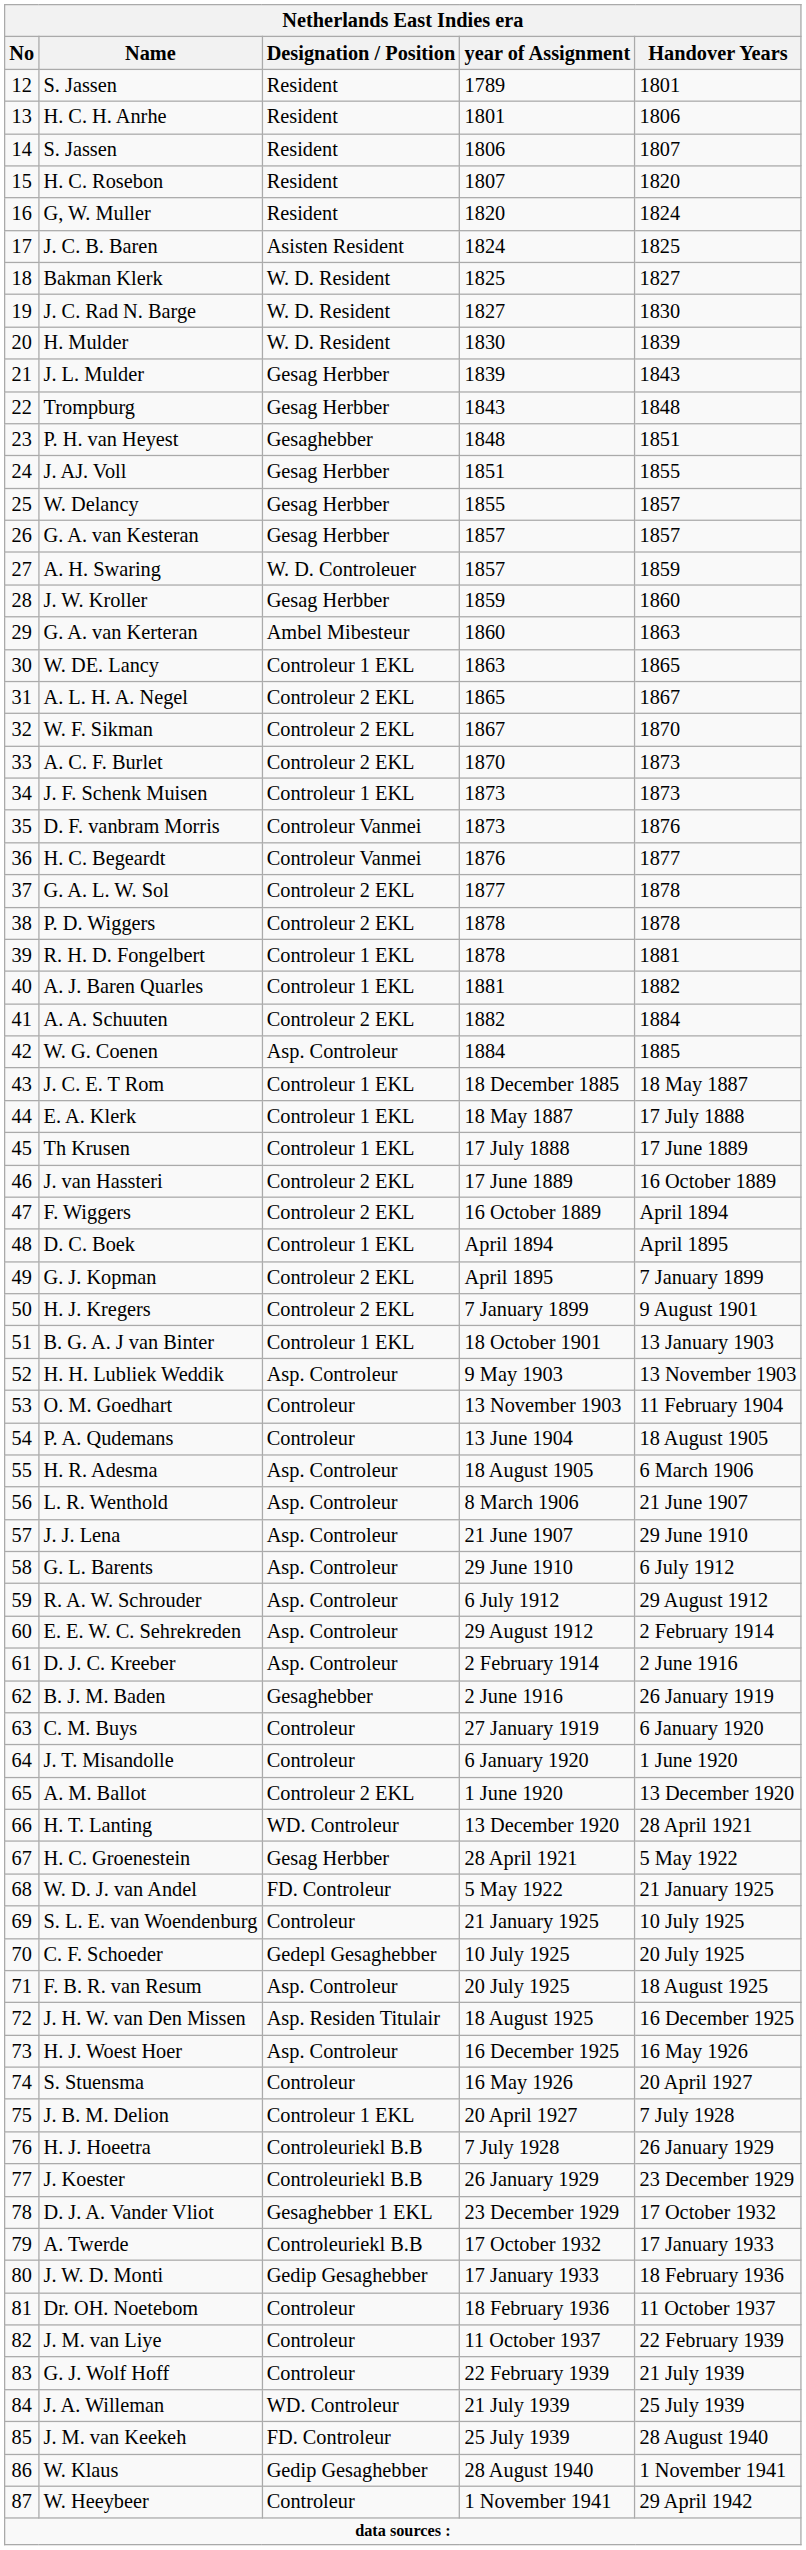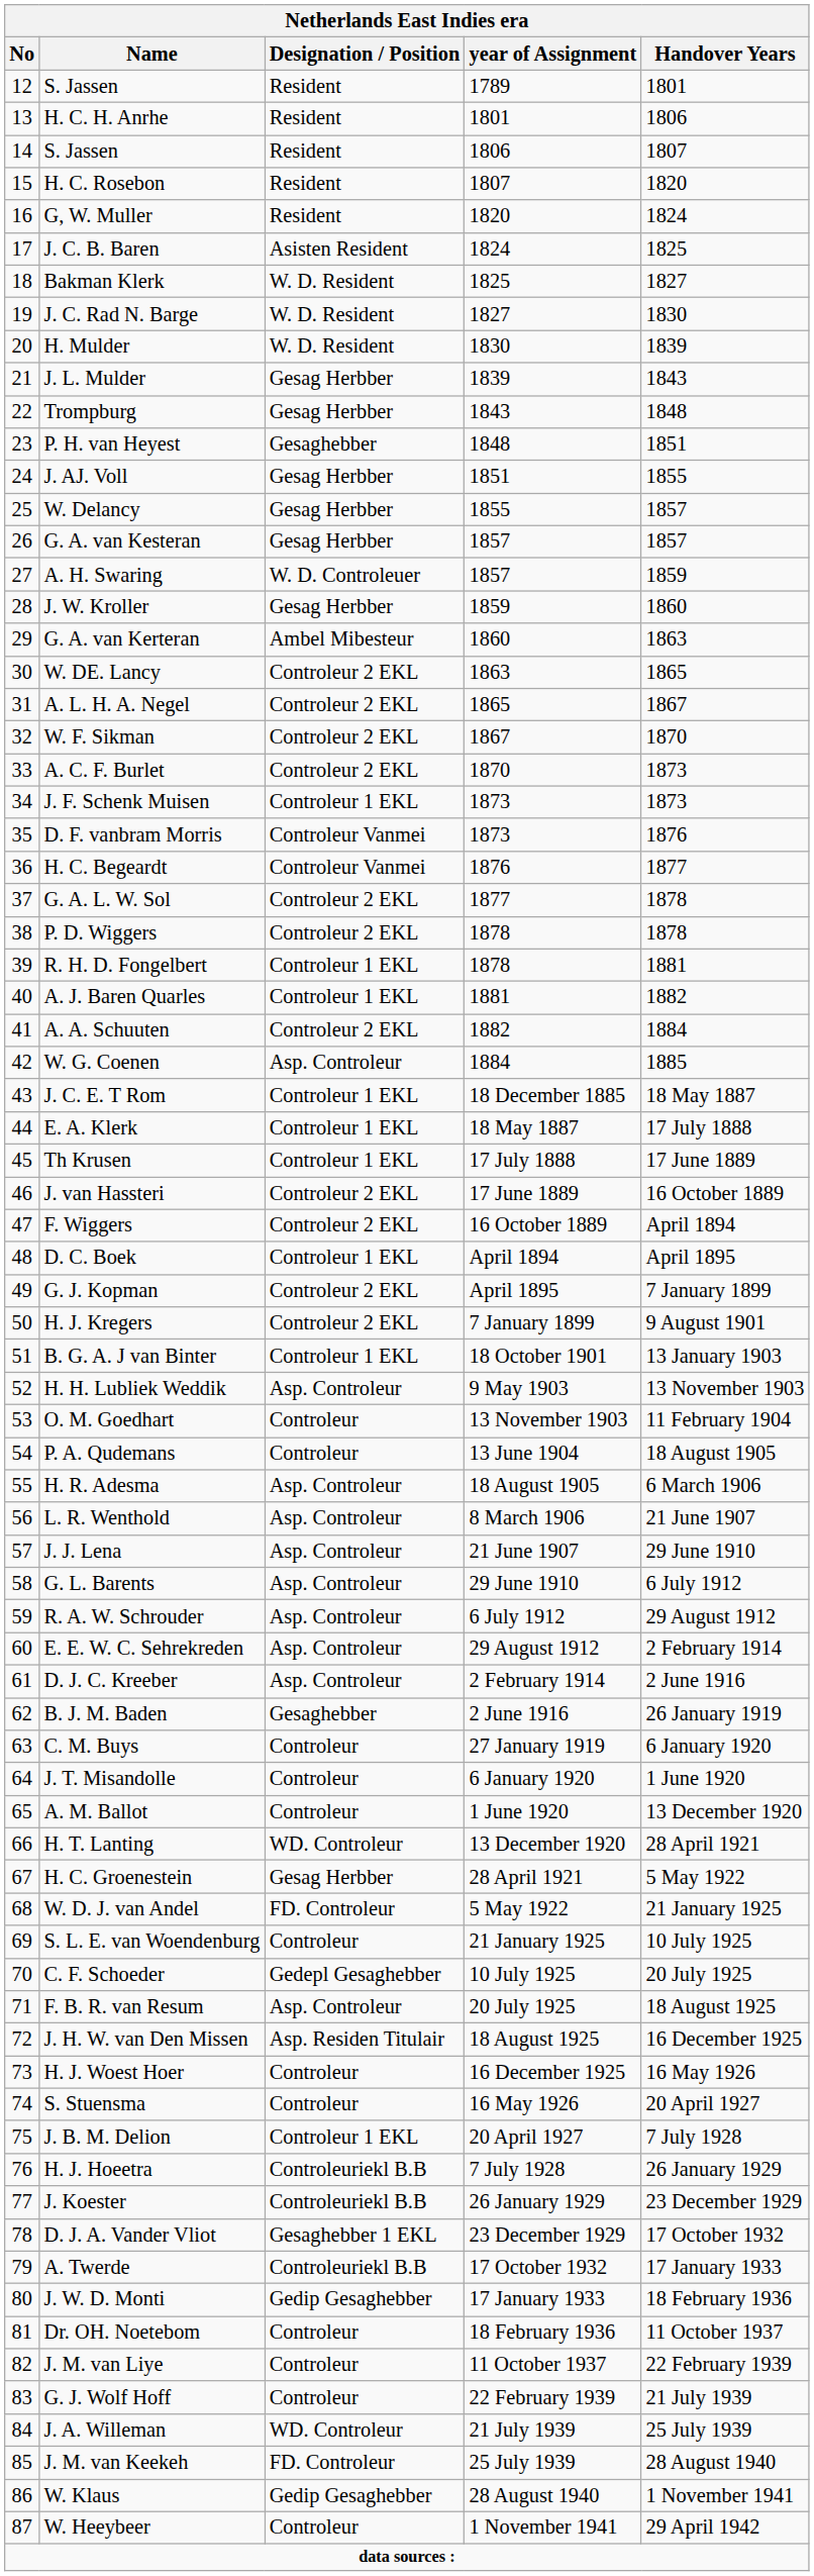W. DE. Lancy | Designation / Position: Controleur 1 EKL -> Controleur 2 EKL
A. M. Ballot | Designation / Position: Controleur 2 EKL -> Controleur
H. J. Woest Hoer | Designation / Position: Asp. Controleur -> Controleur
